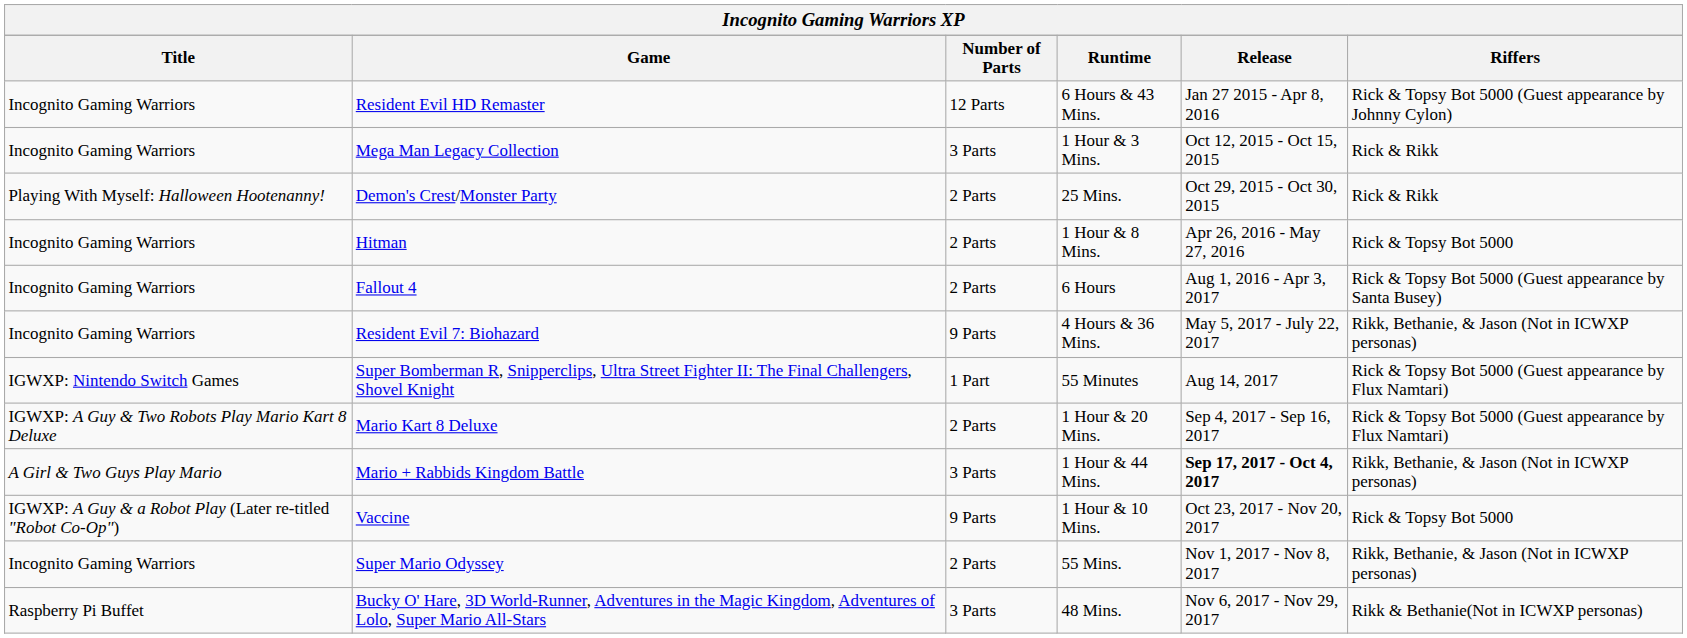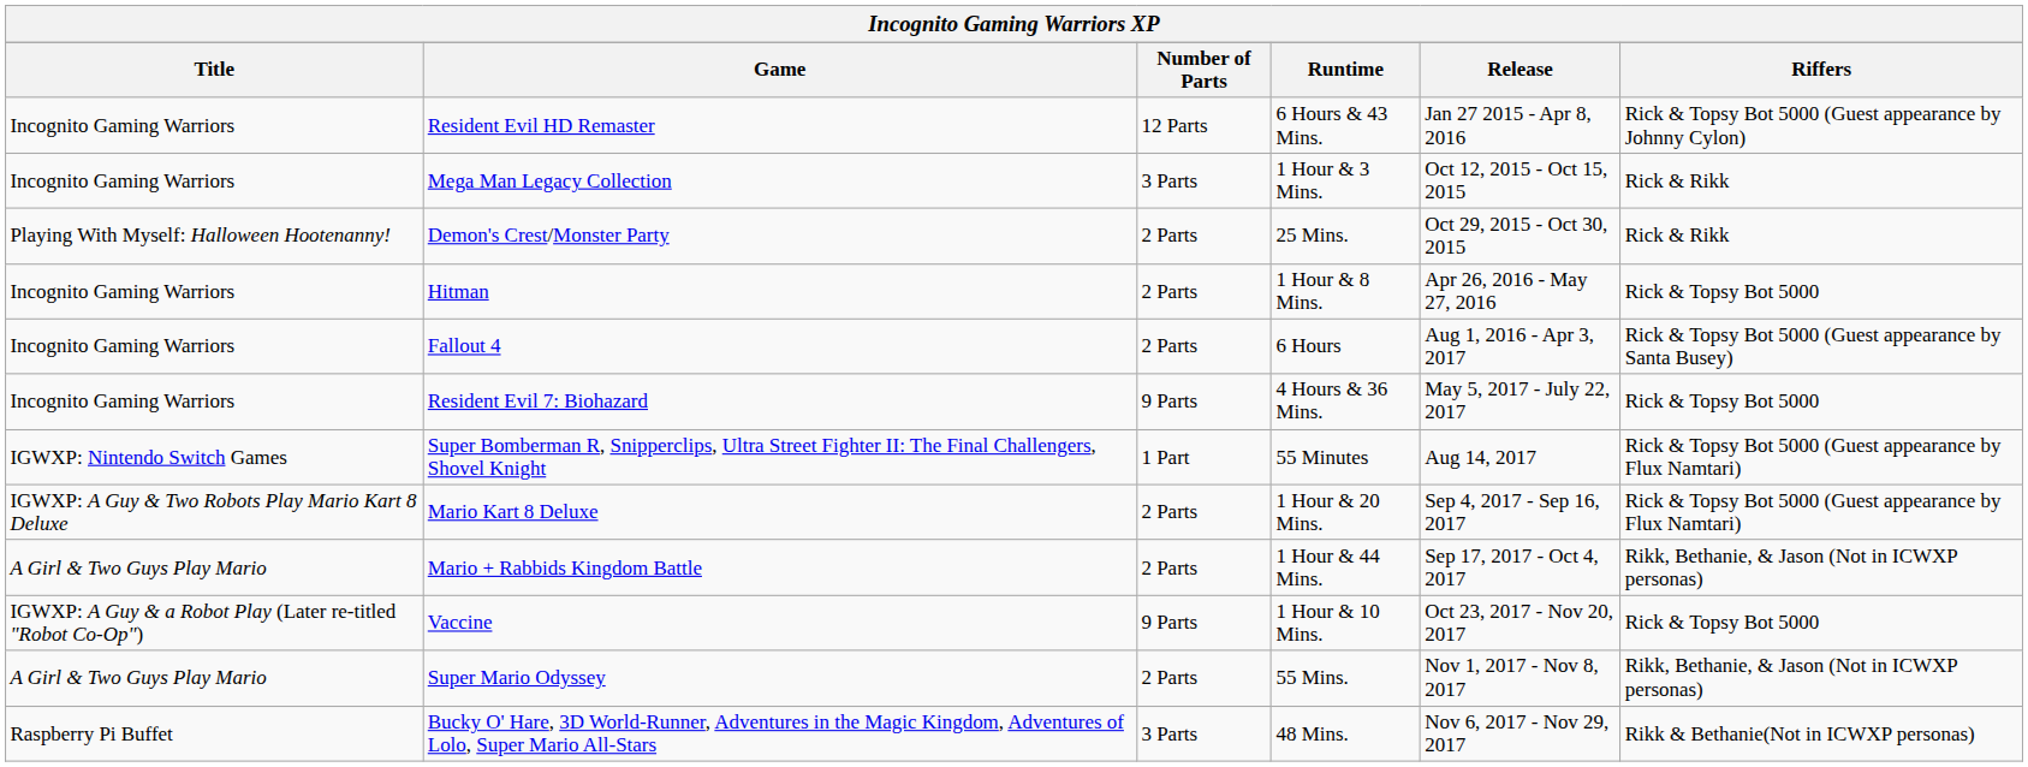Resident Evil 7: Biohazard | Riffers: Rikk, Bethanie, & Jason (Not in ICWXP personas) -> Rick & Topsy Bot 5000
Mario + Rabbids Kingdom Battle | Number of Parts: 3 Parts -> 2 Parts
Mario + Rabbids Kingdom Battle | Release: bold -> normal
Super Mario Odyssey | Title: Incognito Gaming Warriors -> A Girl & Two Guys Play Mario
